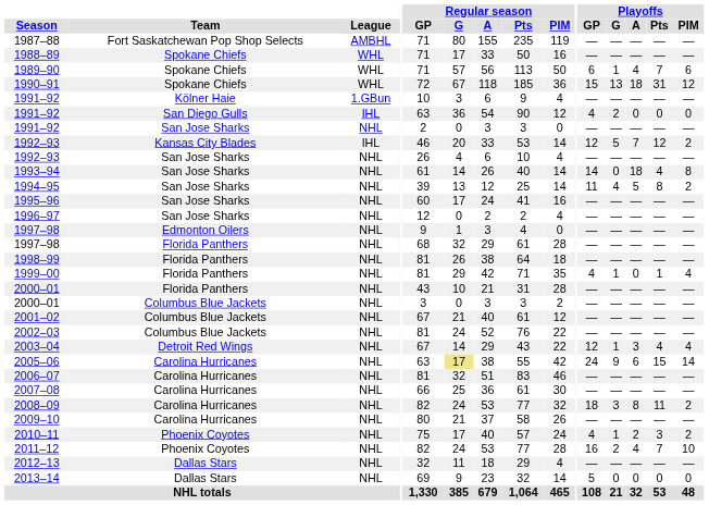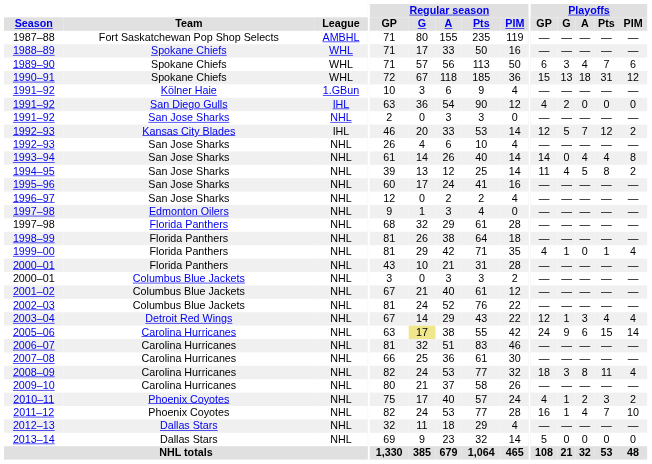1989–90 | Playoffs / G: 1 -> 3
1993–94 | Playoffs / A: 18 -> 4
2008–09 | Playoffs / PIM: 2 -> 4
2011–12 | Playoffs / G: 2 -> 1
